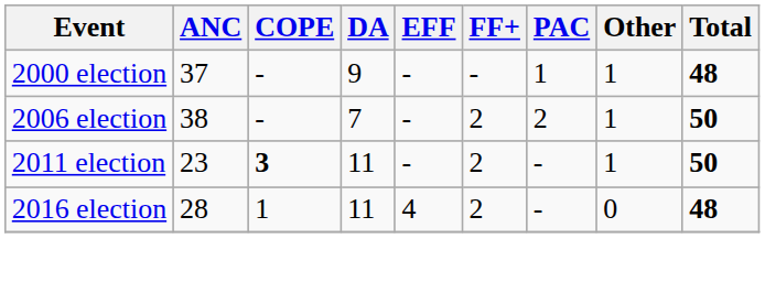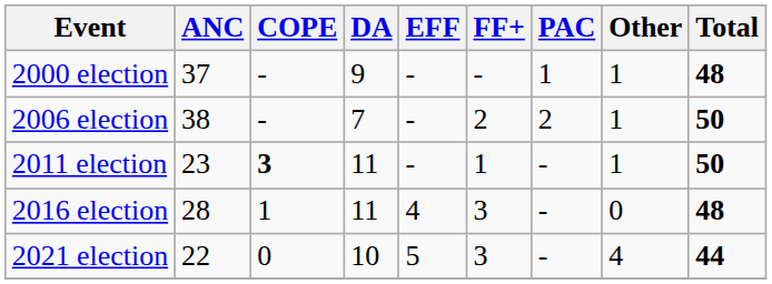2011 election | FF+: 2 -> 1
2016 election | FF+: 2 -> 3
+ row: 2021 election | 22 | 0 | 10 | 5 | 3 | - | 4 | 44
